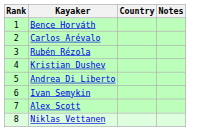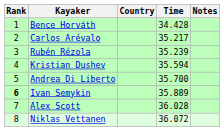+ column: Time | 34.428 | 35.217 | 35.239 | 35.594 | 35.700 | 35.889 | 36.028 | 36.072
Ivan Semykin | Rank: normal -> bold
